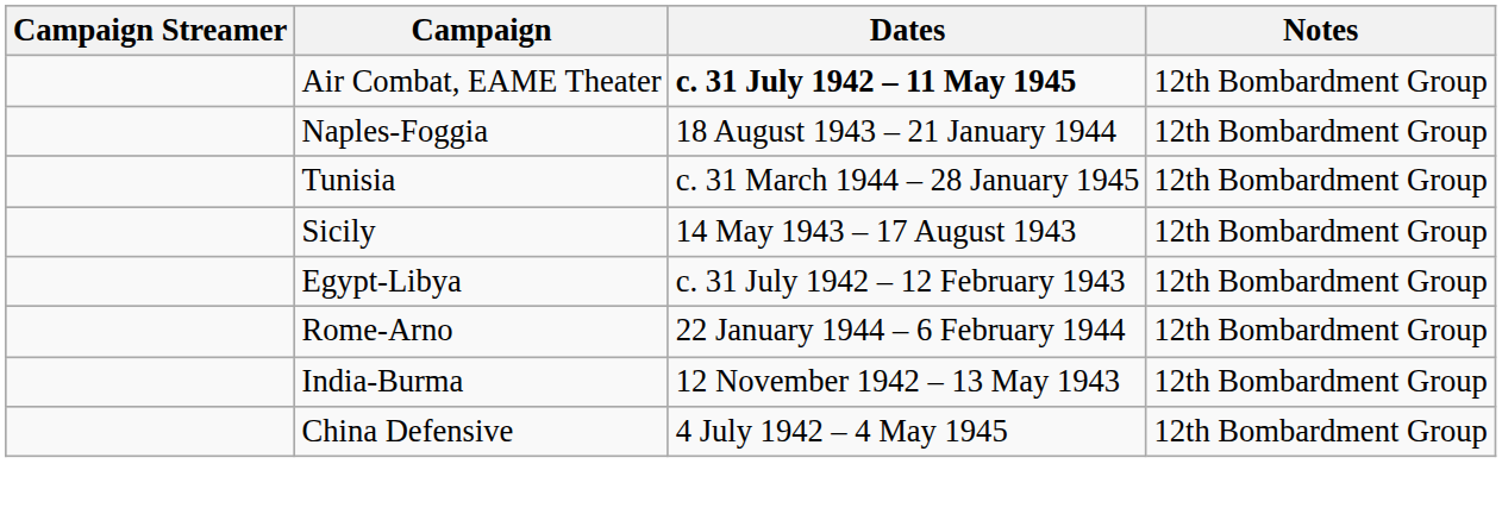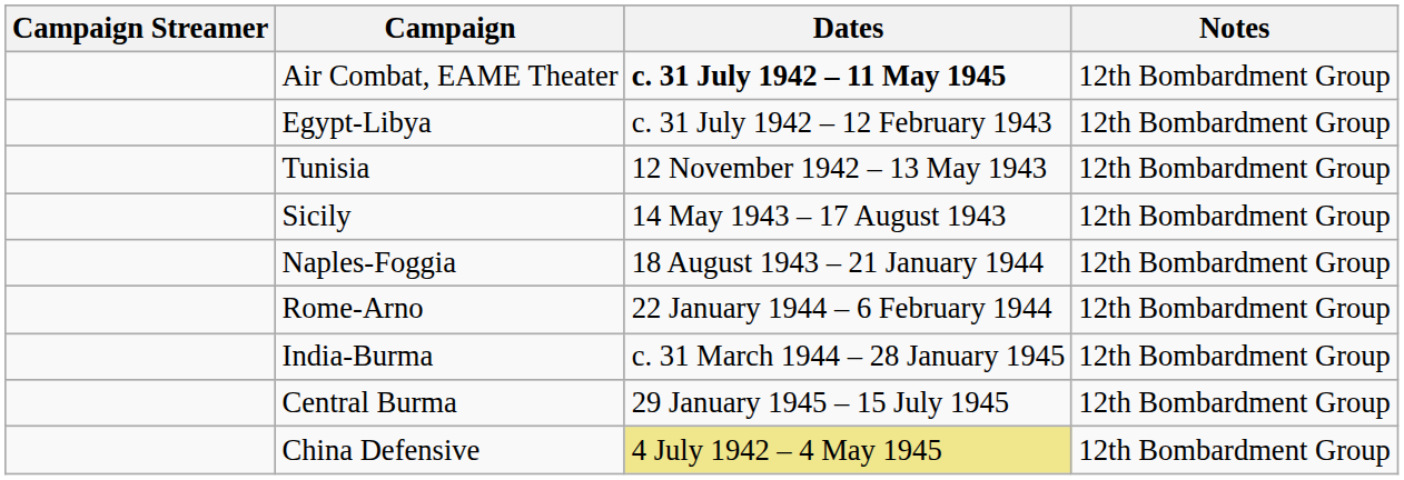rows swapped: Egypt-Libya <-> Naples-Foggia
Tunisia | Dates: c. 31 March 1944 – 28 January 1945 -> 12 November 1942 – 13 May 1943
India-Burma | Dates: 12 November 1942 – 13 May 1943 -> c. 31 March 1944 – 28 January 1945
+ row: Central Burma | 29 January 1945 – 15 July 1945 | 12th Bombardment Group
China Defensive | Dates: no background -> khaki background
